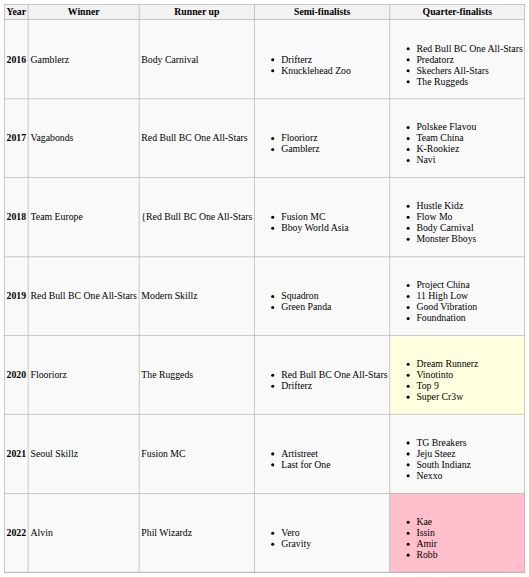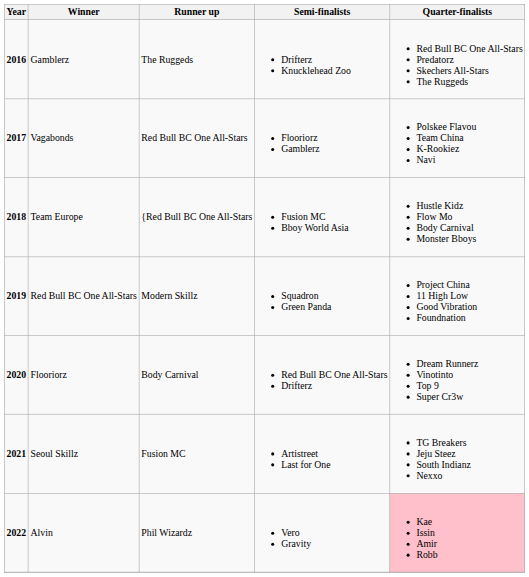Gamblerz | Runner up: Body Carnival -> The Ruggeds
Flooriorz | Runner up: The Ruggeds -> Body Carnival
Flooriorz | Quarter-finalists: lightyellow background -> no background
